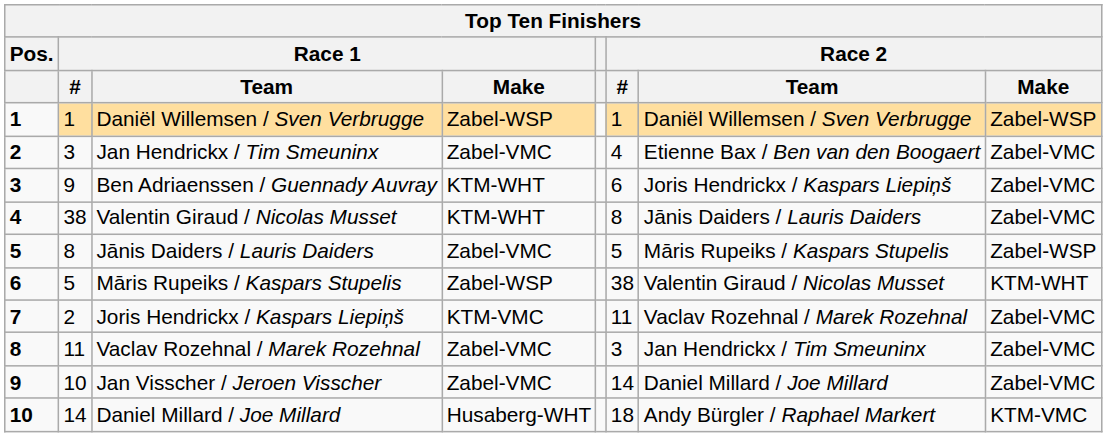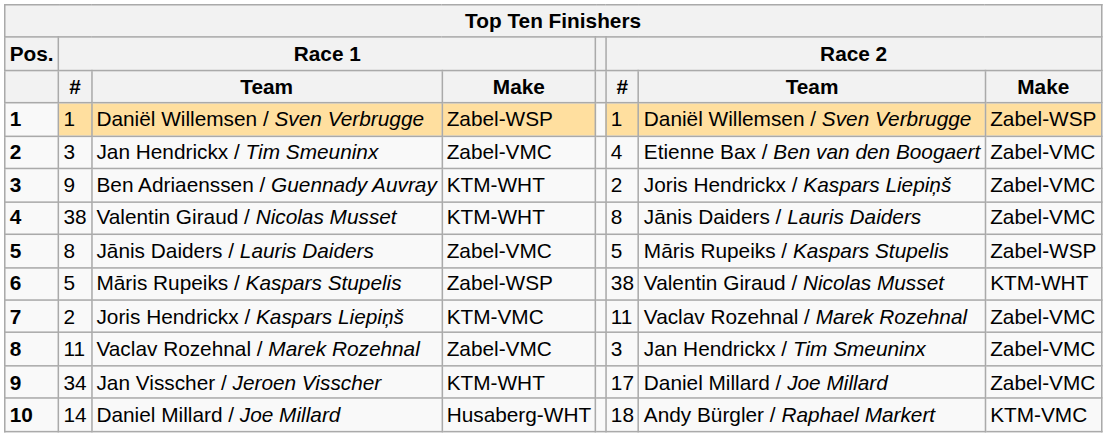Ben Adriaenssen / Guennady Auvray | Race 2 / #: 6 -> 2
Jan Visscher / Jeroen Visscher | Race 1 / #: 10 -> 34
Jan Visscher / Jeroen Visscher | Race 1 / Make: Zabel-VMC -> KTM-WHT
Jan Visscher / Jeroen Visscher | Race 2 / #: 14 -> 17
